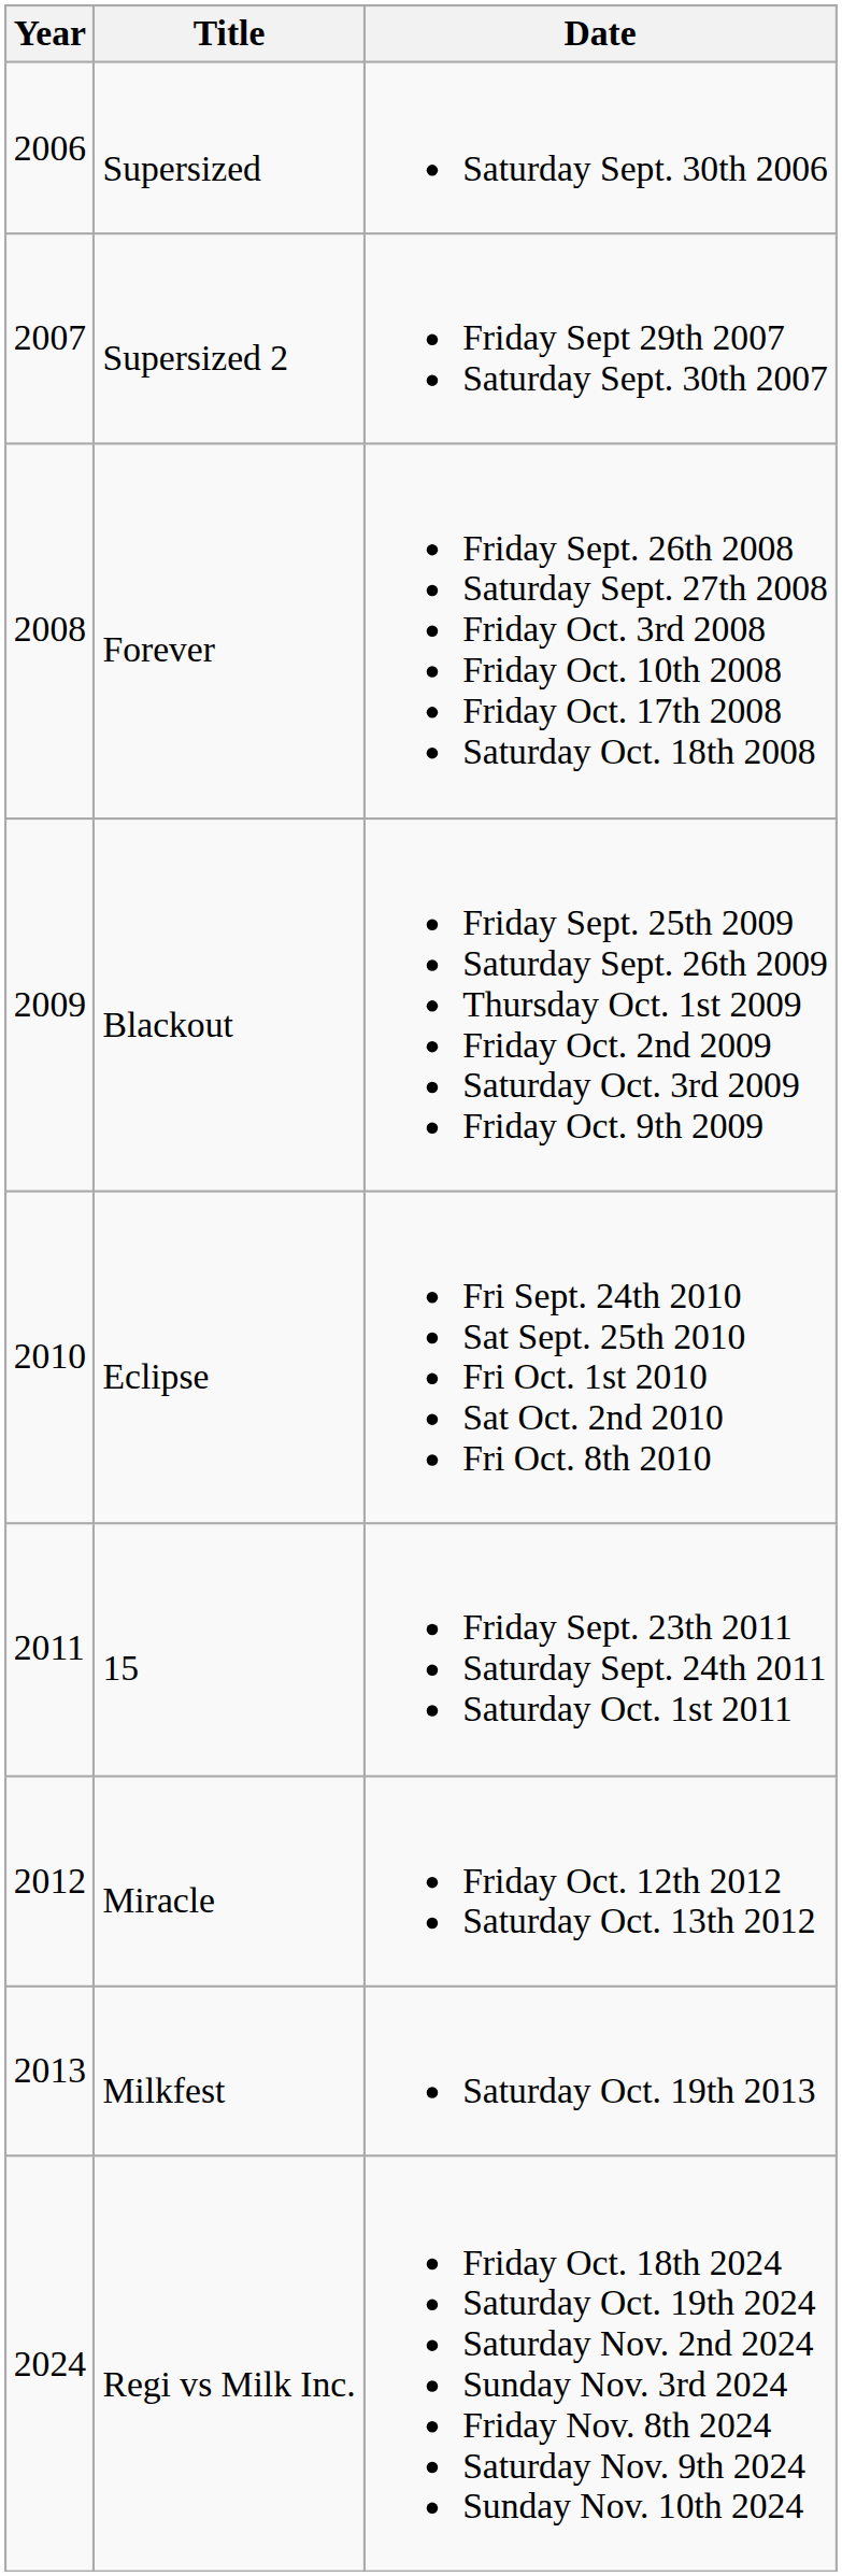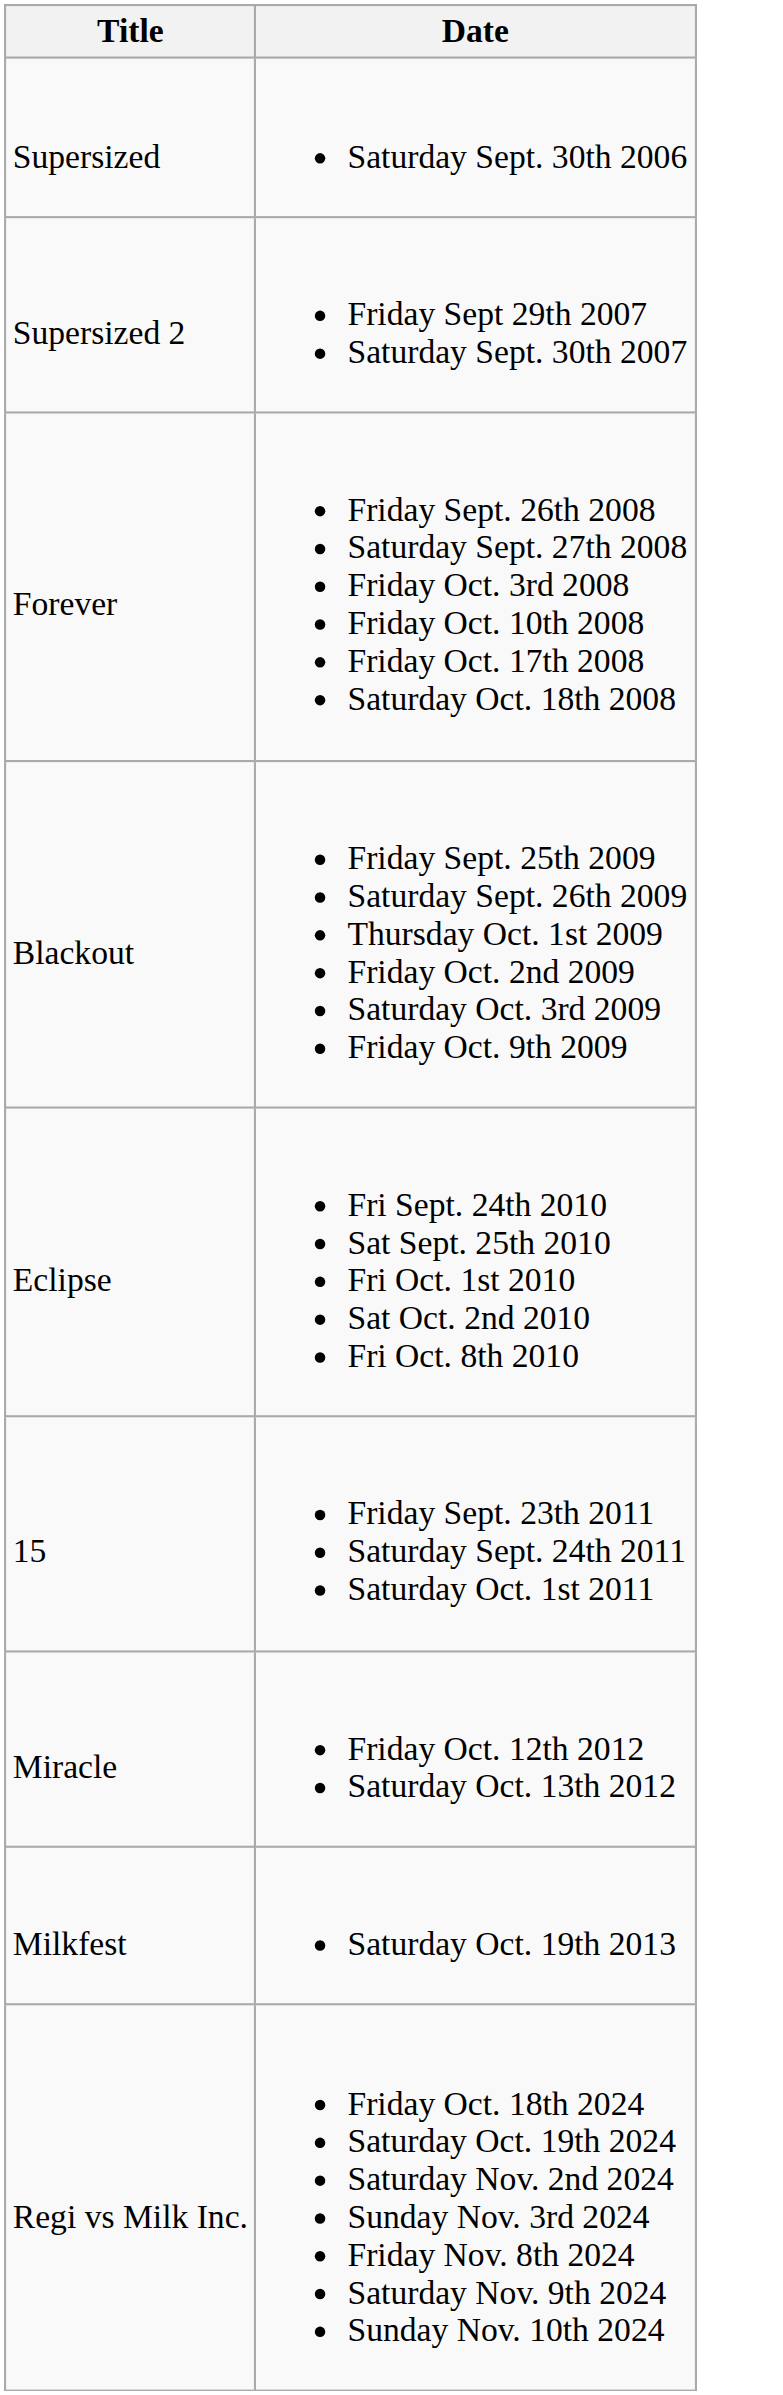- column: Year | 2006 | 2007 | 2008 | 2009 | 2010 | 2011 | 2012 | 2013 | 2024
